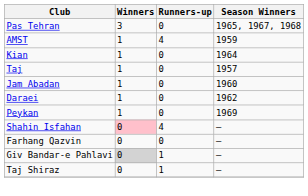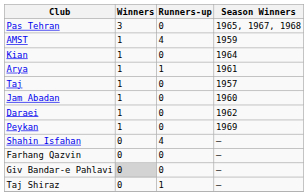+ row: Arya | 1 | 1 | 1961
Shahin Isfahan | Winners: pink background -> no background
Giv Bandar-e Pahlavi | Runners-up: 1 -> 0
